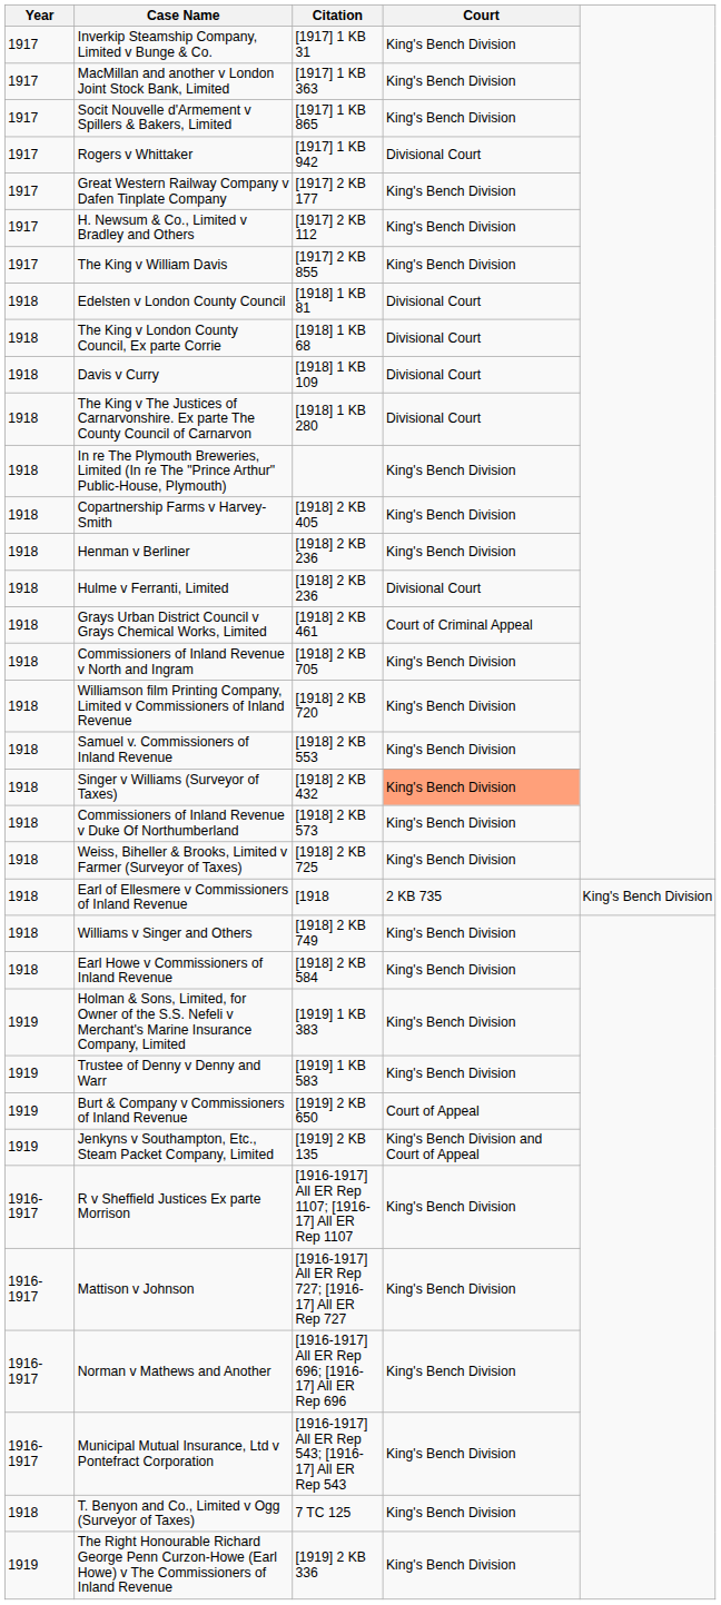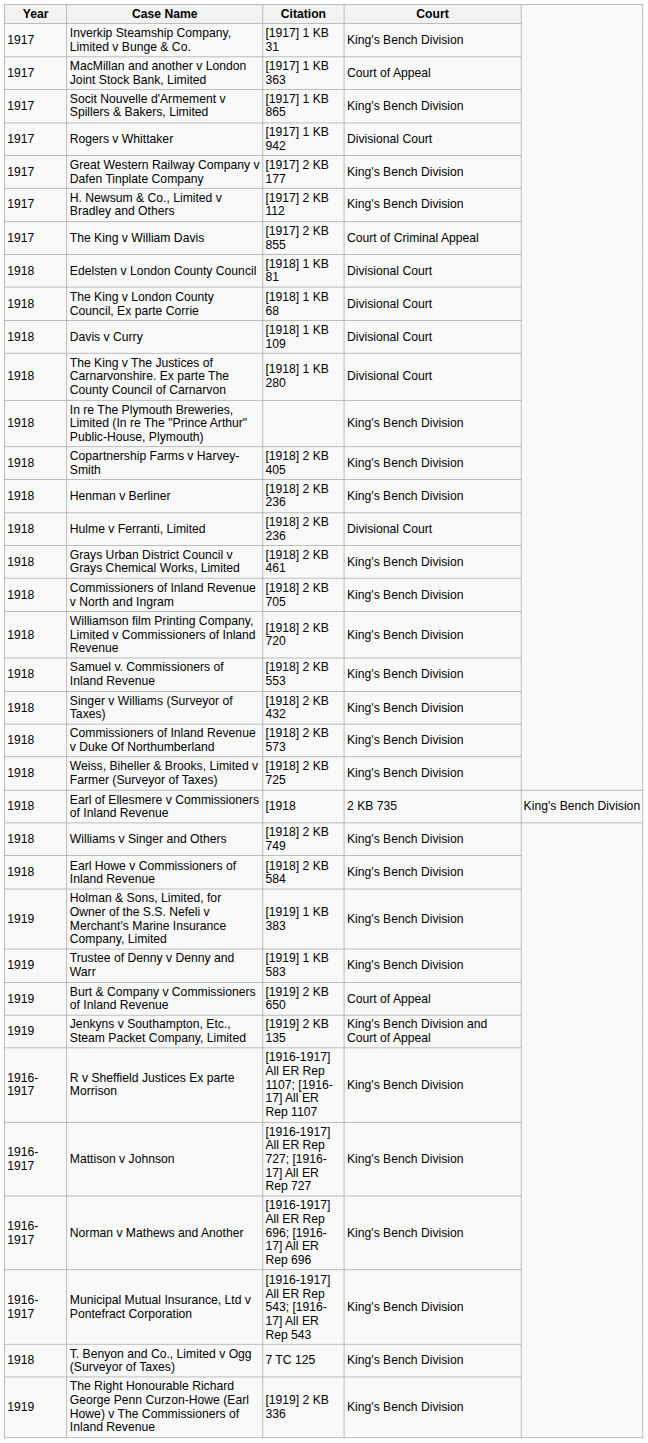MacMillan and another v London Joint Stock Bank, Limited | Court: King's Bench Division -> Court of Appeal
The King v William Davis | Court: King's Bench Division -> Court of Criminal Appeal
Grays Urban District Council v Grays Chemical Works, Limited | Court: Court of Criminal Appeal -> King's Bench Division
Singer v Williams (Surveyor of Taxes) | Court: lightsalmon background -> no background
